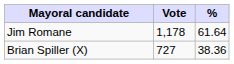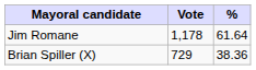Brian Spiller (X) | Vote: 727 -> 729
